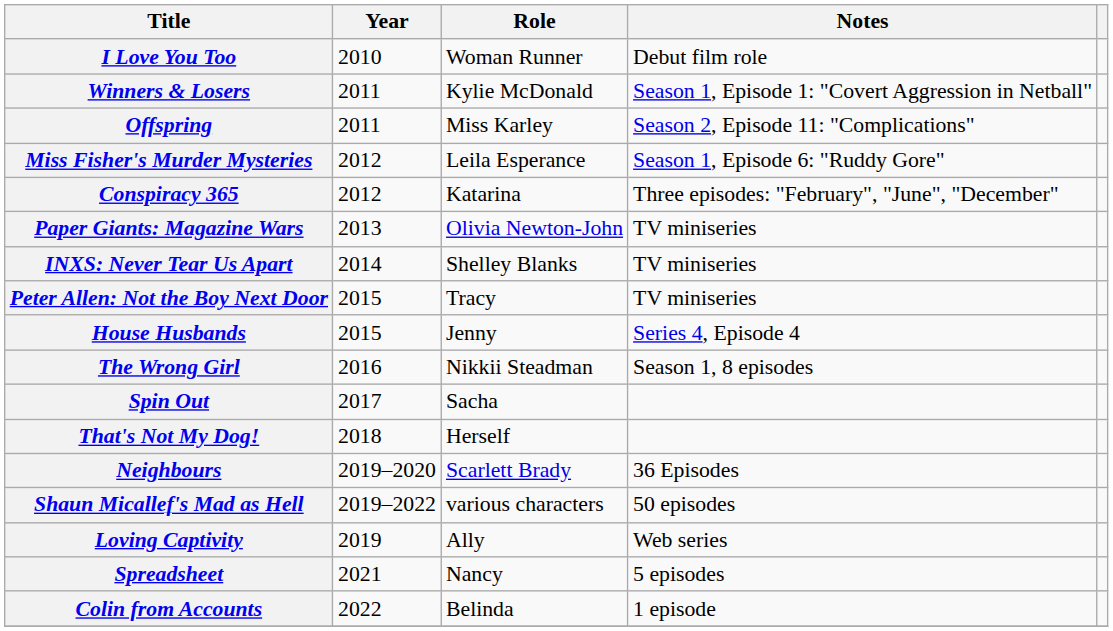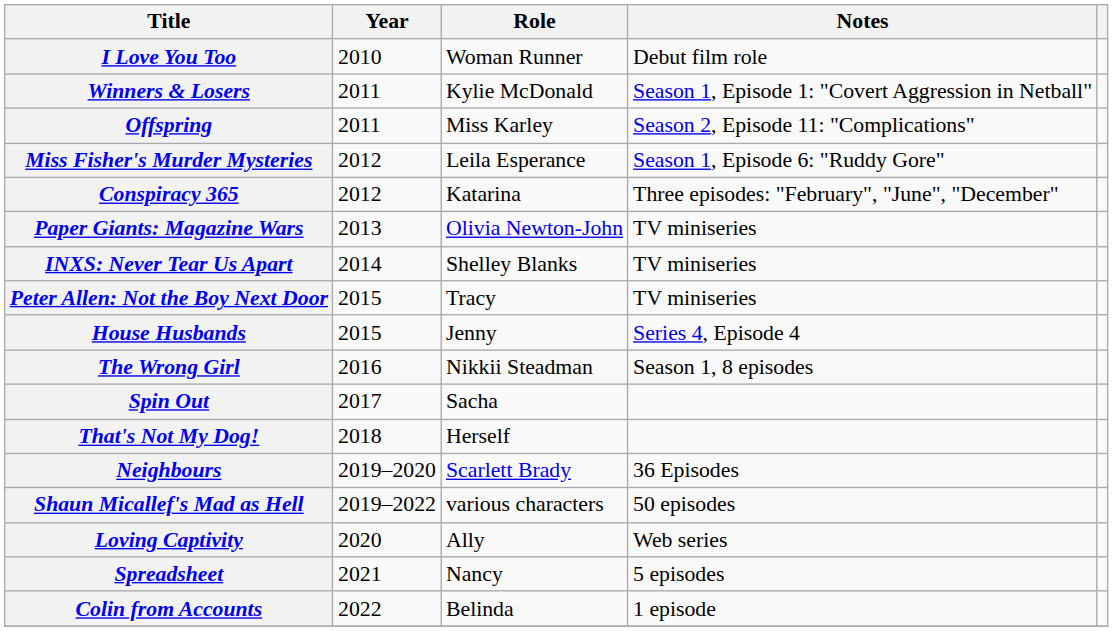Loving Captivity | Year: 2019 -> 2020
